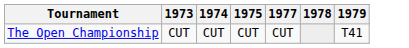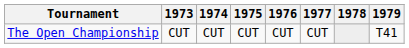+ column: 1976 | CUT
